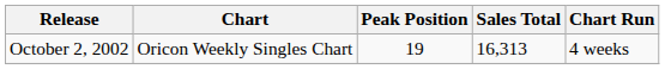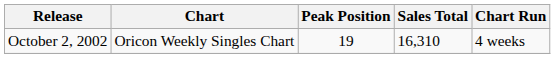October 2, 2002 | Sales Total: 16,313 -> 16,310
